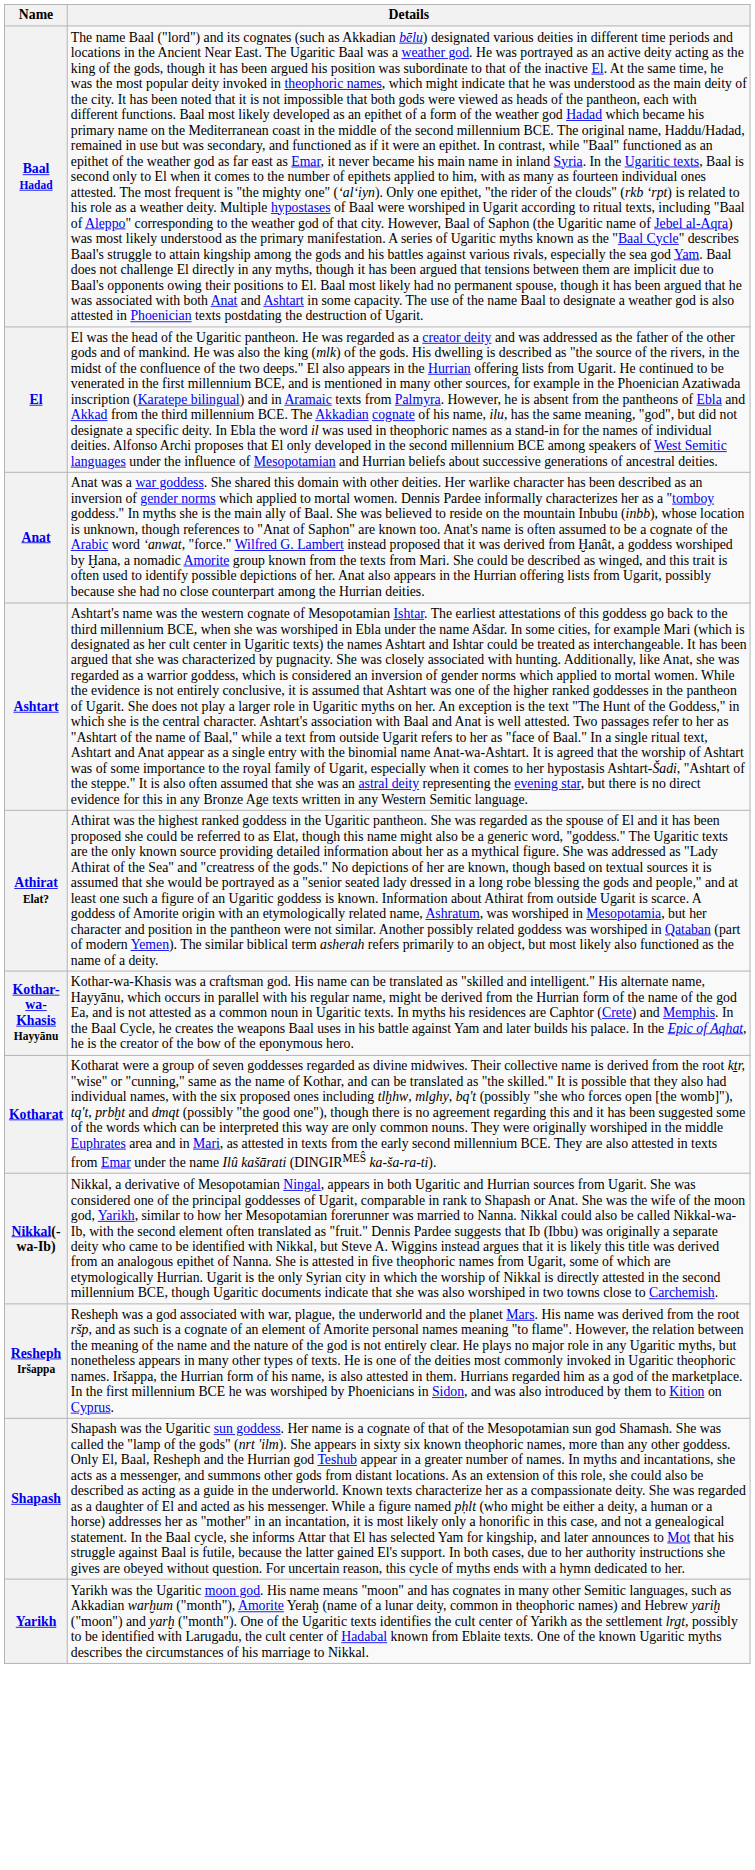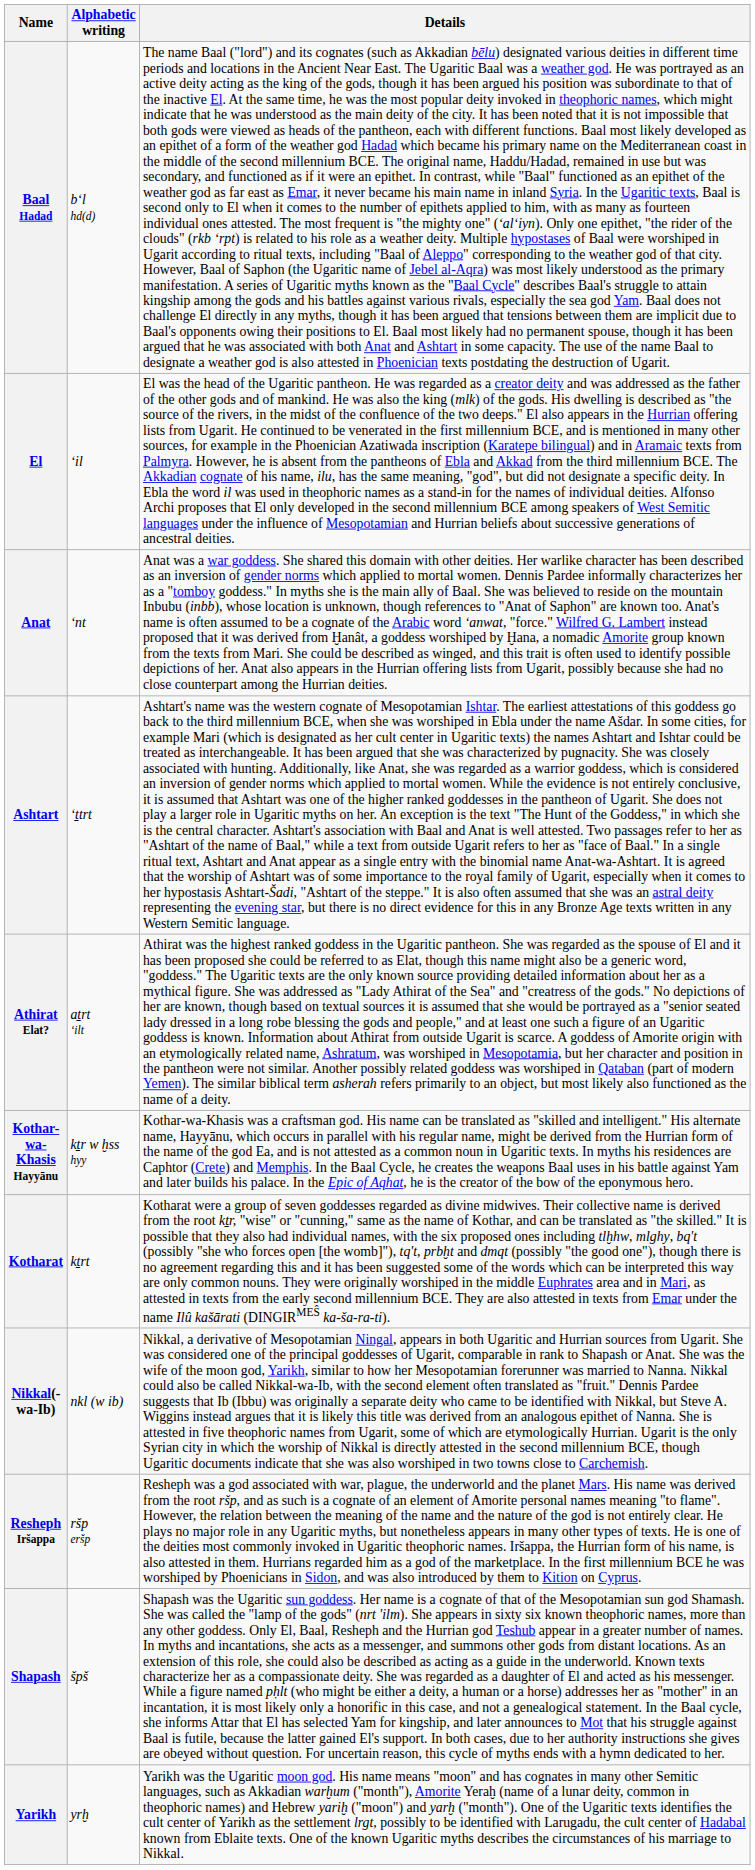+ column: Alphabetic writing | b‘l hd(d) | ‘il | ‘nt | ‘ṯtrt | aṯrt ‘ilt | kṯr w ḫss hyy | kṯrt | nkl (w ib) | ršp eršp | špš | yrḫ
